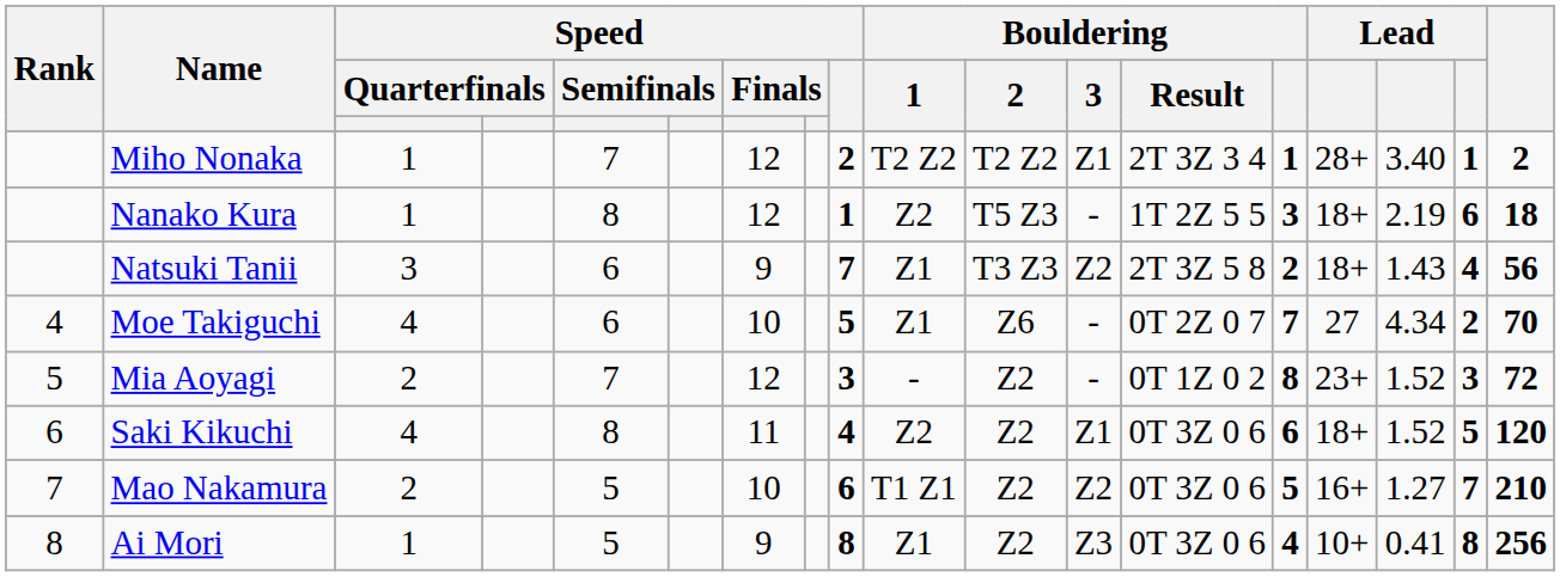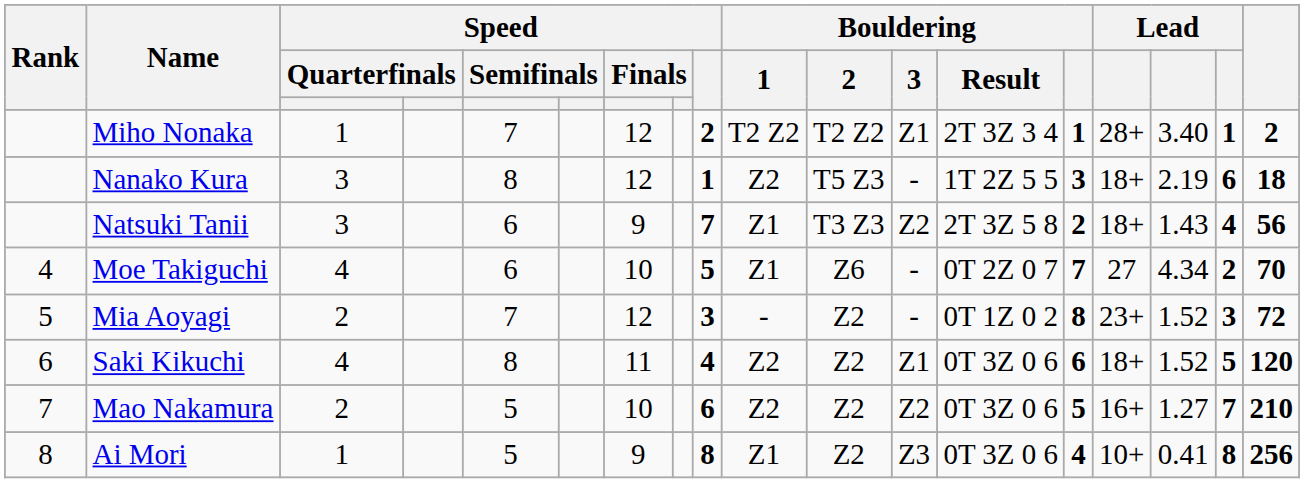Nanako Kura | column 3: 1 -> 3
Mao Nakamura | Bouldering / 1: T1 Z1 -> Z2
